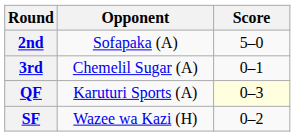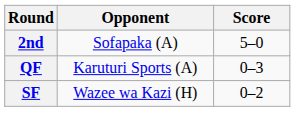- row: 3rd | Chemelil Sugar (A) | 0–1
QF | Score: lightyellow background -> no background
